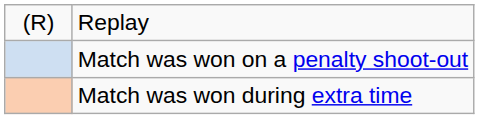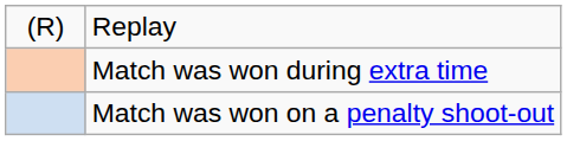rows swapped: Match was won during extra time <-> Match was won on a penalty shoot-out
